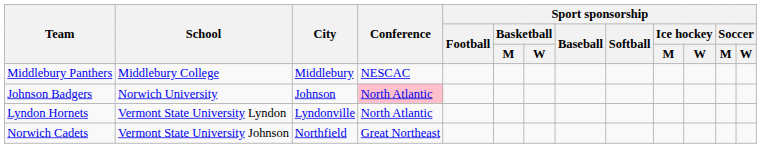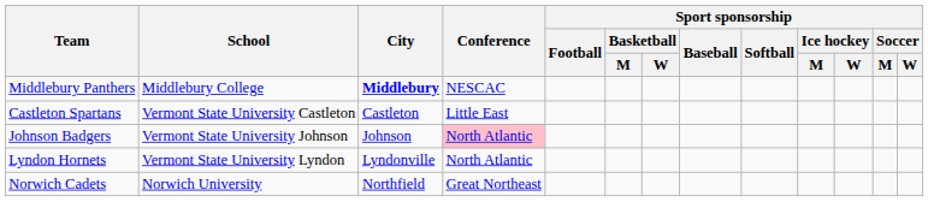Middlebury Panthers | City: normal -> bold
+ row: Castleton Spartans | Vermont State University Castleton | Castleton | Little East
Johnson Badgers | School: Norwich University -> Vermont State University Johnson
Norwich Cadets | School: Vermont State University Johnson -> Norwich University
